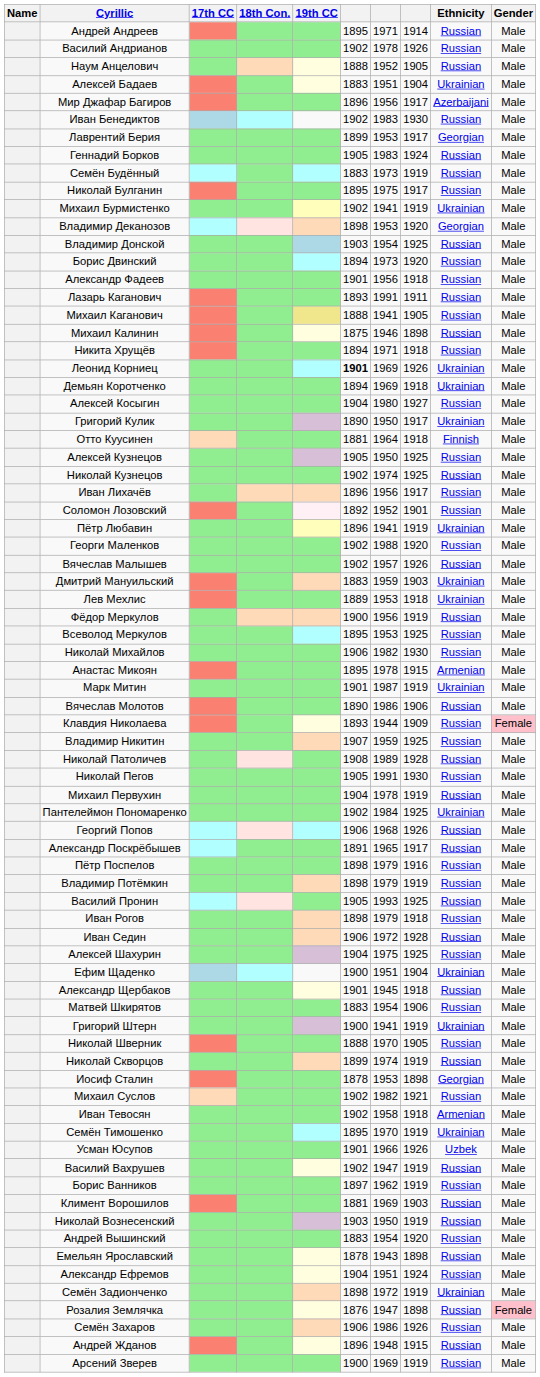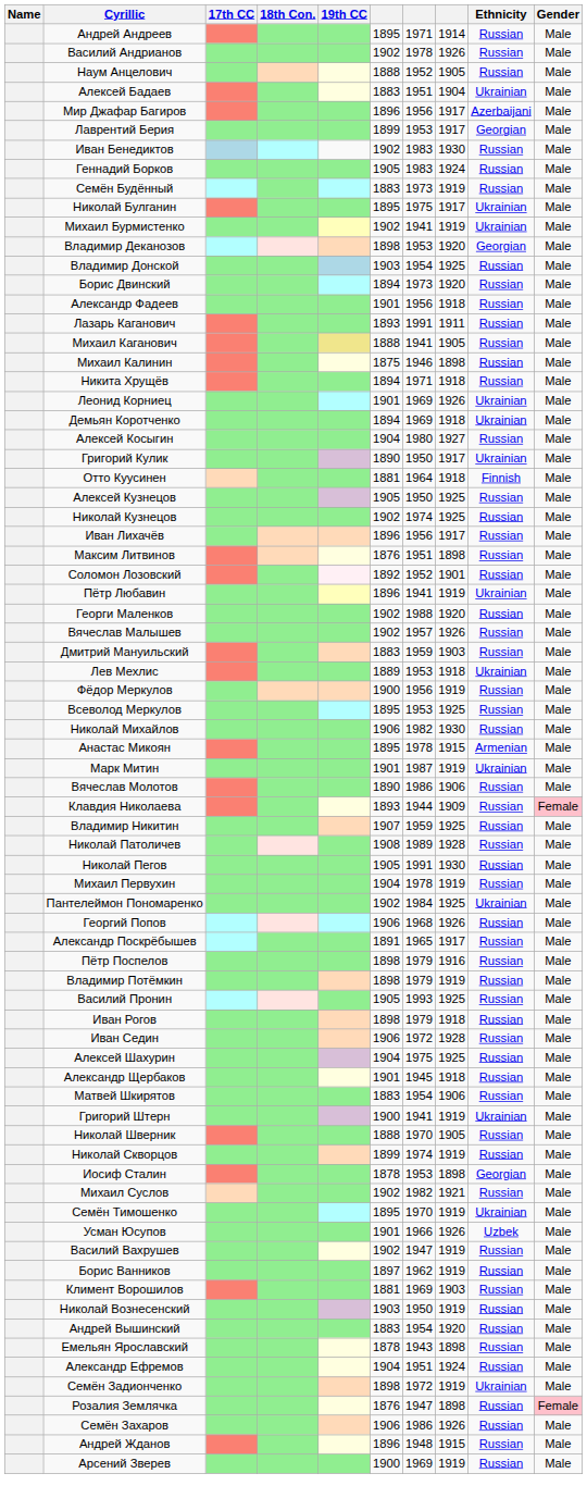rows swapped: Иван Бенедиктов <-> Лаврентий Берия
Николай Булганин | Ethnicity: Russian -> Ukrainian
Леонид Корниец | column 6: bold -> normal
+ row: Максим Литвинов | 1876 | 1951 | 1898 | Russian | Male
Дмитрий Мануильский | Ethnicity: Ukrainian -> Russian
- row: Ефим Щаденко | 1900 | 1951 | 1904 | Ukrainian | Male
- row: Иван Тевосян | 1902 | 1958 | 1918 | Armenian | Male
